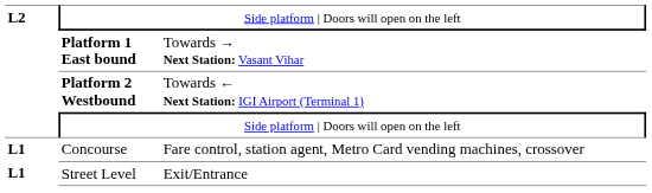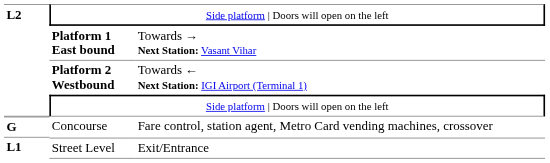Concourse | column 1: L1 -> G
